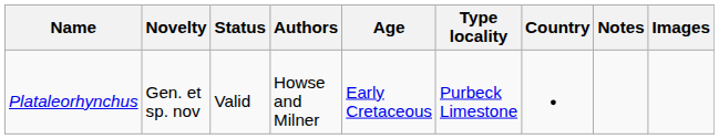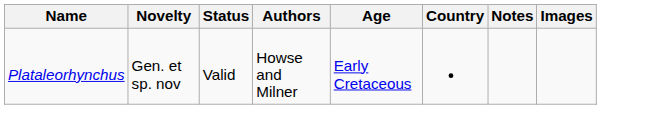- column: Type locality | Purbeck Limestone
